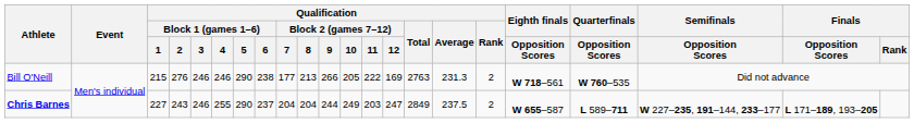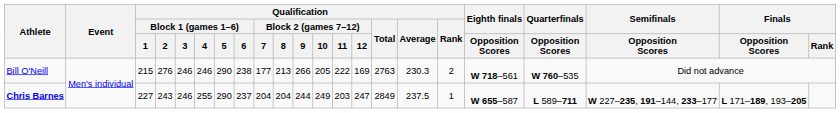Bill O'Neill | Qualification / Average: 231.3 -> 230.3
Chris Barnes | Qualification / Rank: 2 -> 1
